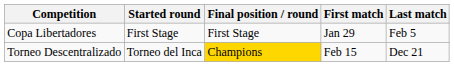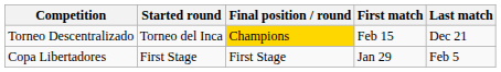rows swapped: Torneo Descentralizado <-> Copa Libertadores
